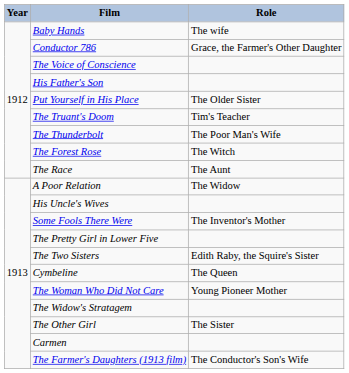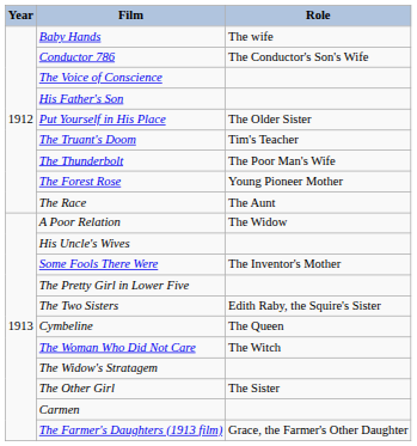Conductor 786 | Role: Grace, the Farmer's Other Daughter -> The Conductor's Son's Wife
The Forest Rose | Role: The Witch -> Young Pioneer Mother
The Woman Who Did Not Care | Role: Young Pioneer Mother -> The Witch
The Farmer's Daughters (1913 film) | Role: The Conductor's Son's Wife -> Grace, the Farmer's Other Daughter
